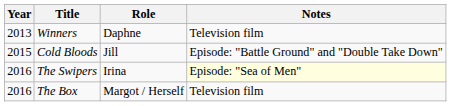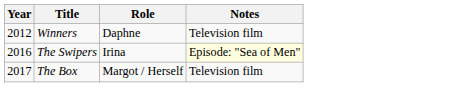Winners | Year: 2013 -> 2012
- row: 2015 | Cold Bloods | Jill | Episode: "Battle Ground" and "Double Take Down"
The Box | Year: 2016 -> 2017
